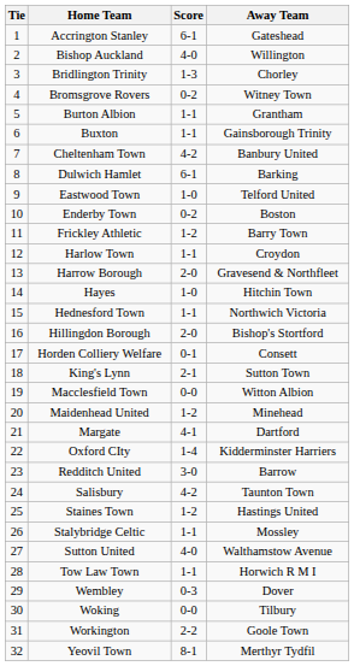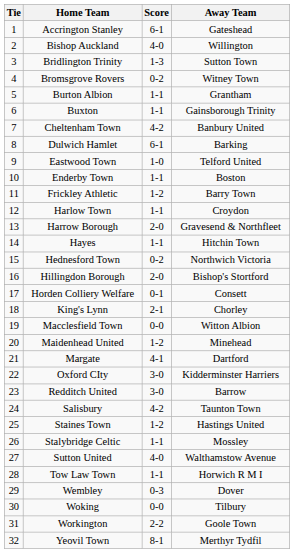Bridlington Trinity | Away Team: Chorley -> Sutton Town
Enderby Town | Score: 0-2 -> 1-1
Hayes | Score: 1-0 -> 1-1
Hednesford Town | Score: 1-1 -> 0-2
King's Lynn | Away Team: Sutton Town -> Chorley
Oxford CIty | Score: 1-4 -> 3-0
